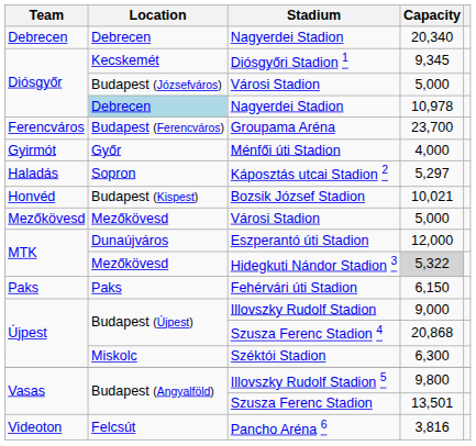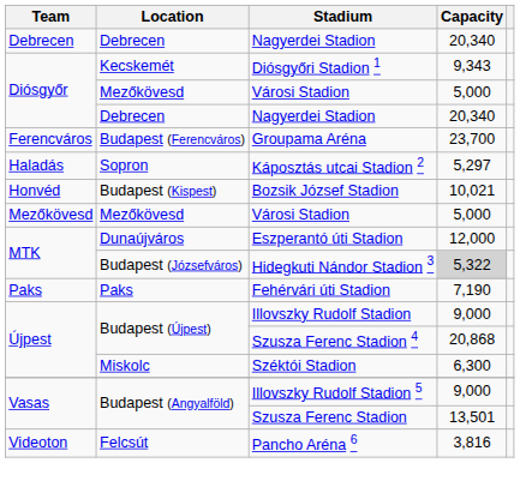Diósgyőri Stadion 1 | Capacity: 9,345 -> 9,343
Diósgyőr / Városi Stadion | Location: Budapest (Józsefváros) -> Mezőkövesd
Diósgyőr / Nagyerdei Stadion | Location: lightblue background -> no background
Diósgyőr / Nagyerdei Stadion | Capacity: 10,978 -> 20,340
- row: Gyirmót | Győr | Ménfői úti Stadion | 4,000
Hidegkuti Nándor Stadion 3 | Location: Mezőkövesd -> Budapest (Józsefváros)
Fehérvári úti Stadion | Capacity: 6,150 -> 7,190
Illovszky Rudolf Stadion 5 | Capacity: 9,800 -> 9,000
